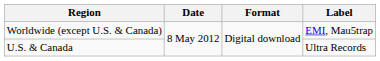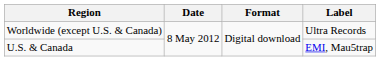Worldwide (except U.S. & Canada) | Label: EMI, Mau5trap -> Ultra Records
U.S. & Canada | Label: Ultra Records -> EMI, Mau5trap
